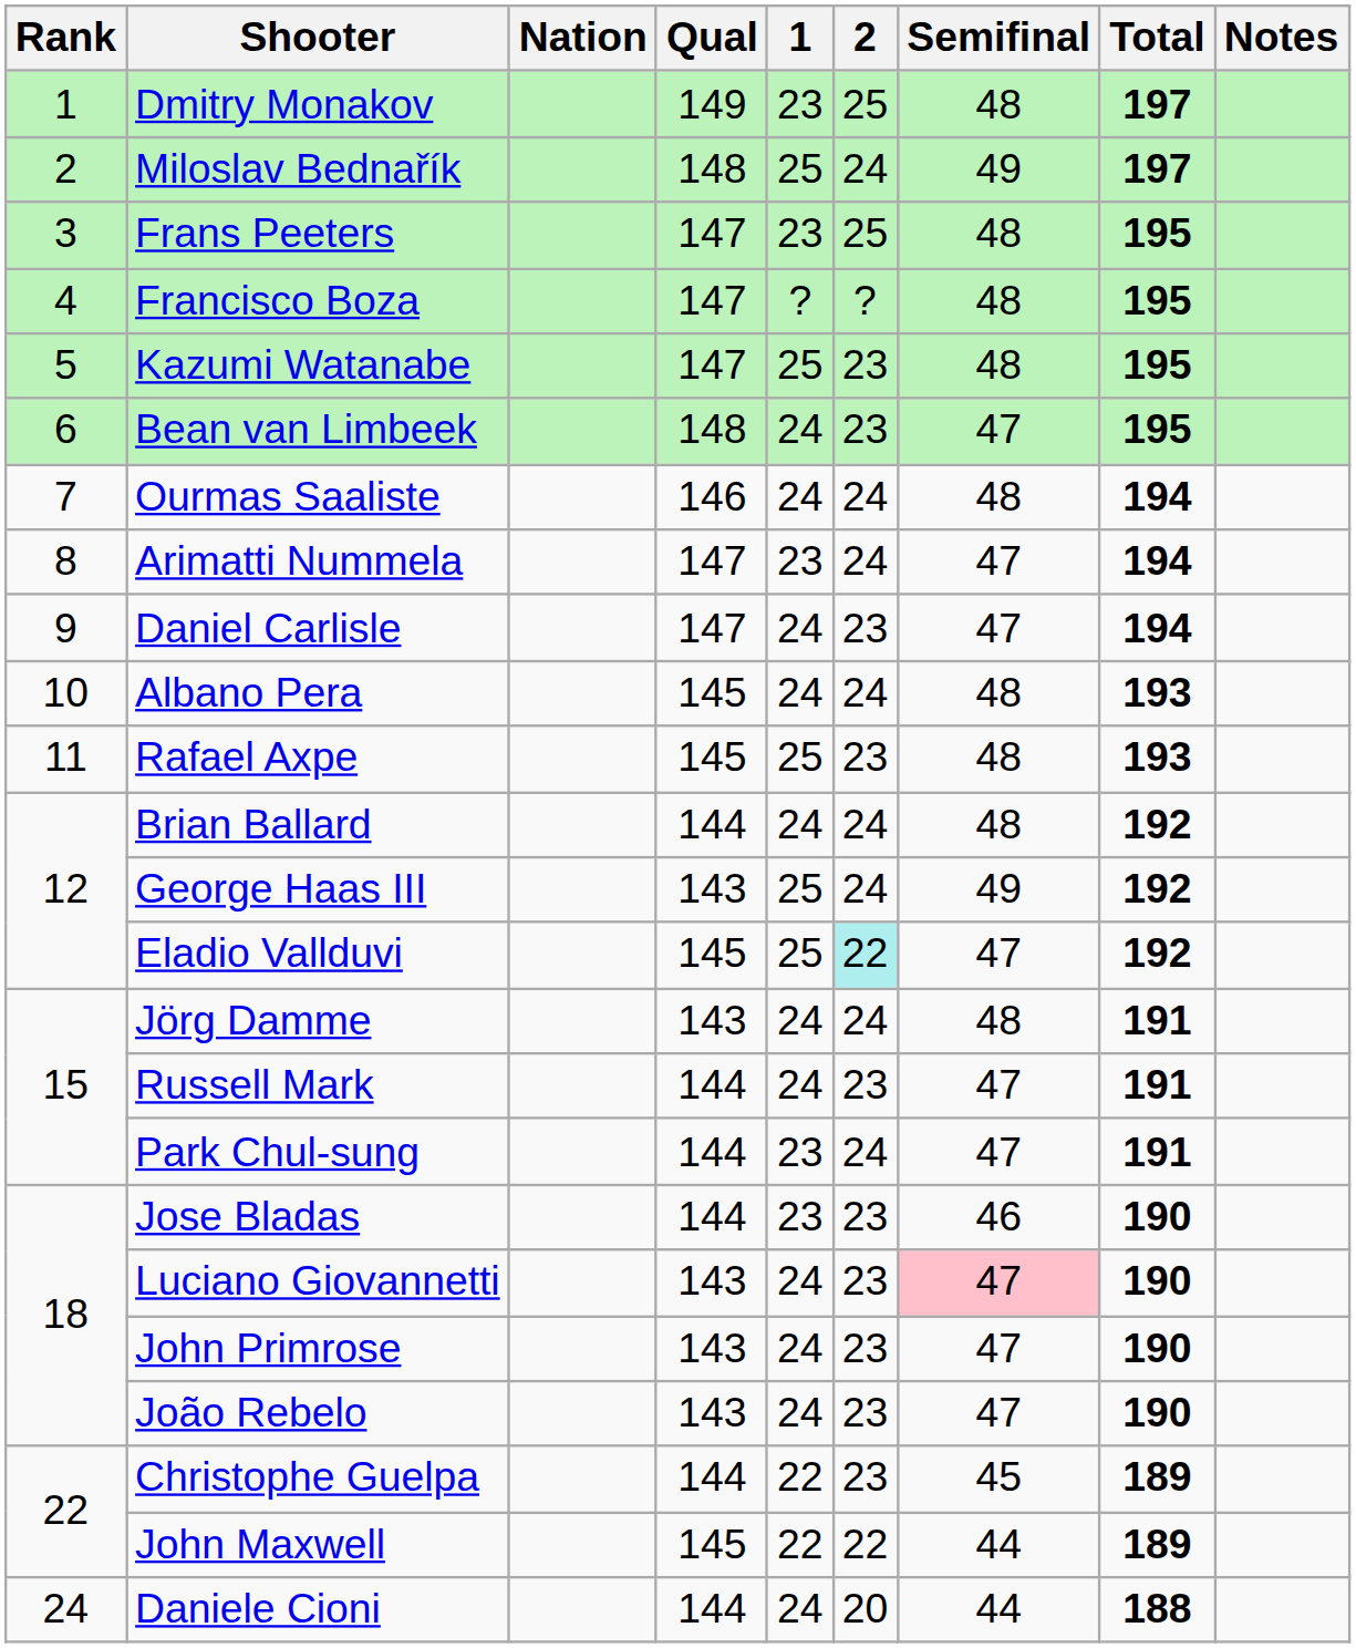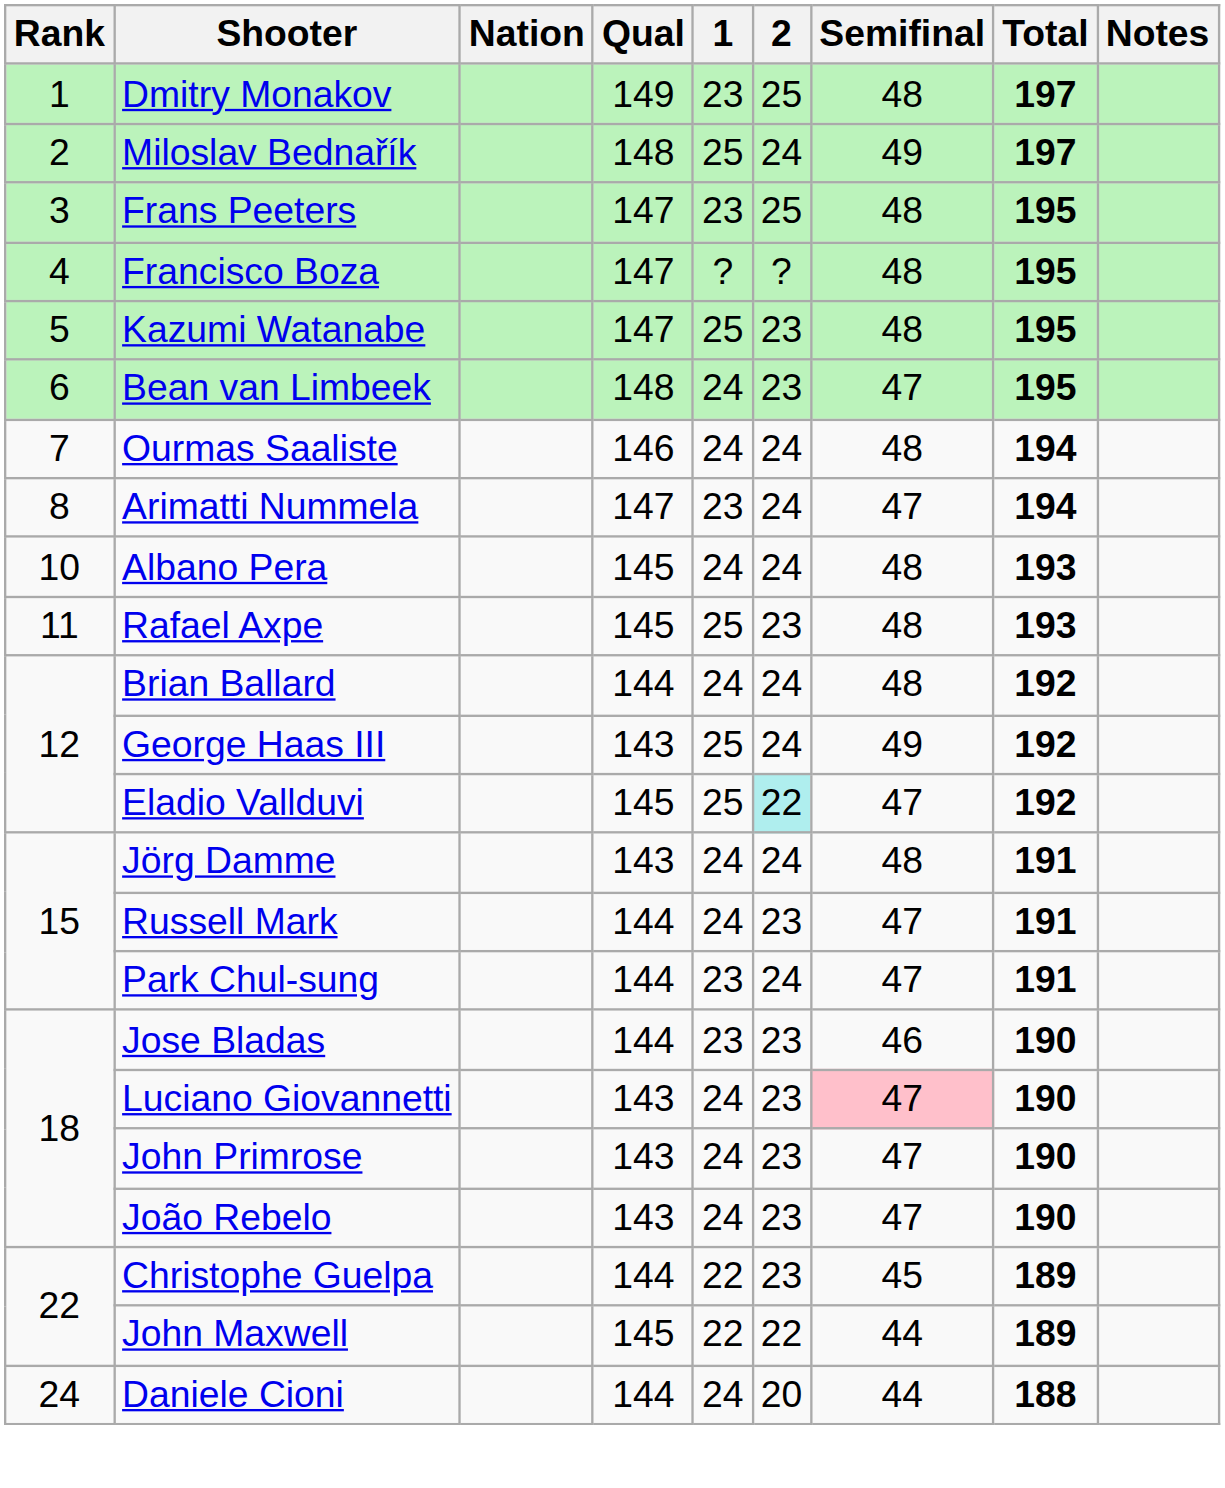- row: 9 | Daniel Carlisle | 147 | 24 | 23 | 47 | 194
